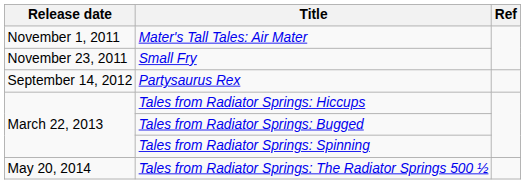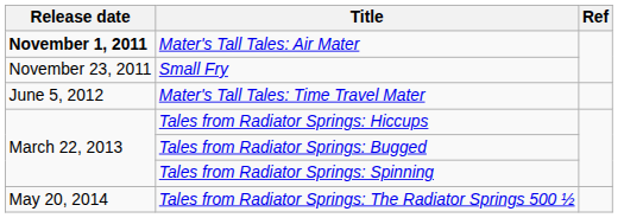Mater's Tall Tales: Air Mater | Release date: normal -> bold
+ row: June 5, 2012 | Mater's Tall Tales: Time Travel Mater
- row: September 14, 2012 | Partysaurus Rex
